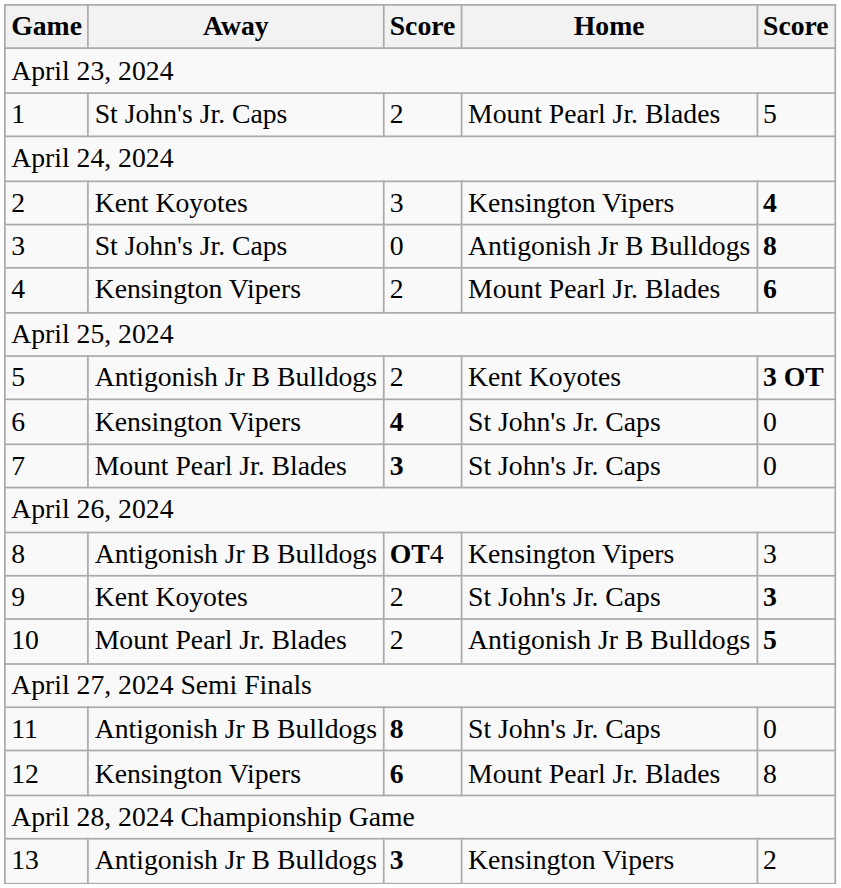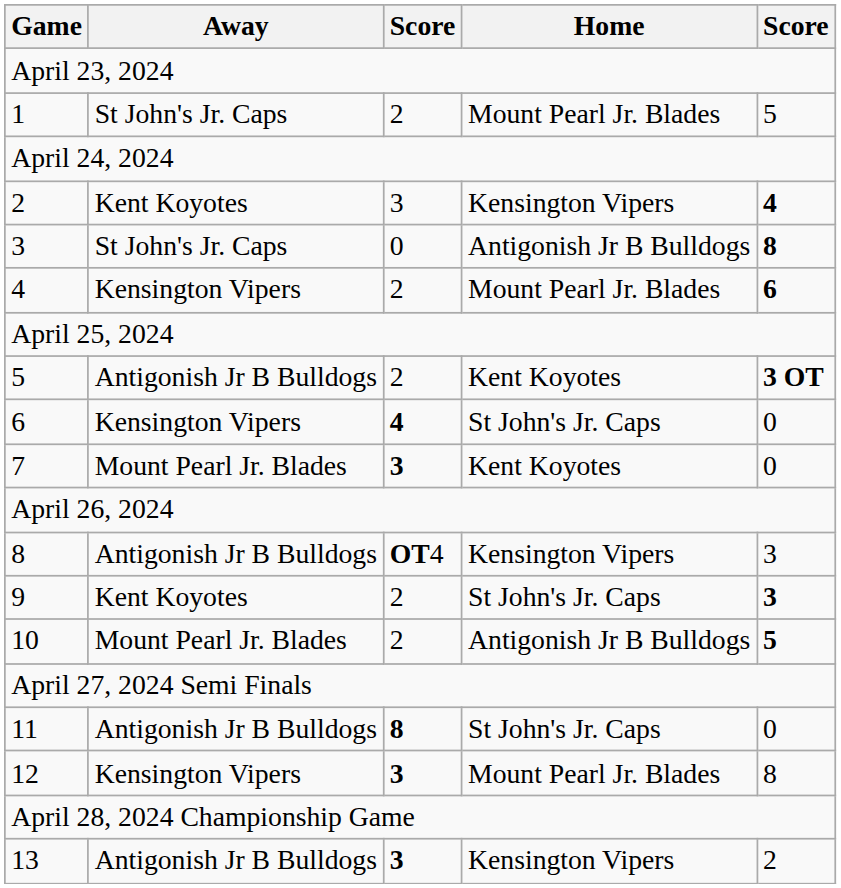7 | Home: St John's Jr. Caps -> Kent Koyotes
12 | column 3: 6 -> 3
